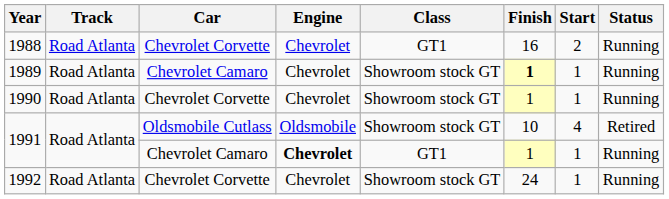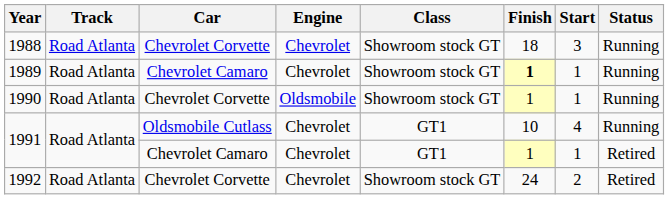1988 | Class: GT1 -> Showroom stock GT
1988 | Finish: 16 -> 18
1988 | Start: 2 -> 3
1990 | Engine: Chevrolet -> Oldsmobile
1991 / Oldsmobile Cutlass | Engine: Oldsmobile -> Chevrolet
1991 / Oldsmobile Cutlass | Class: Showroom stock GT -> GT1
1991 / Oldsmobile Cutlass | Status: Retired -> Running
1991 / Chevrolet Camaro | Engine: bold -> normal
1991 / Chevrolet Camaro | Status: Running -> Retired
1992 | Start: 1 -> 2
1992 | Status: Running -> Retired
